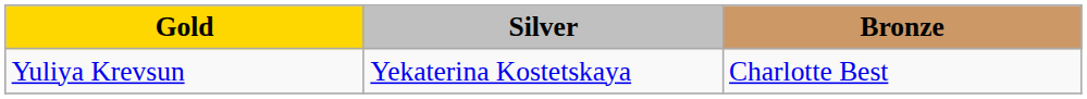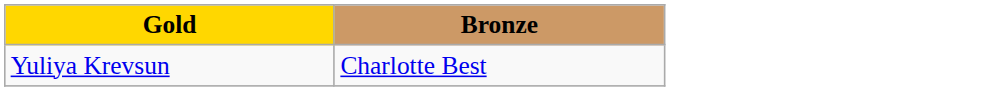- column: Silver | Yekaterina Kostetskaya
